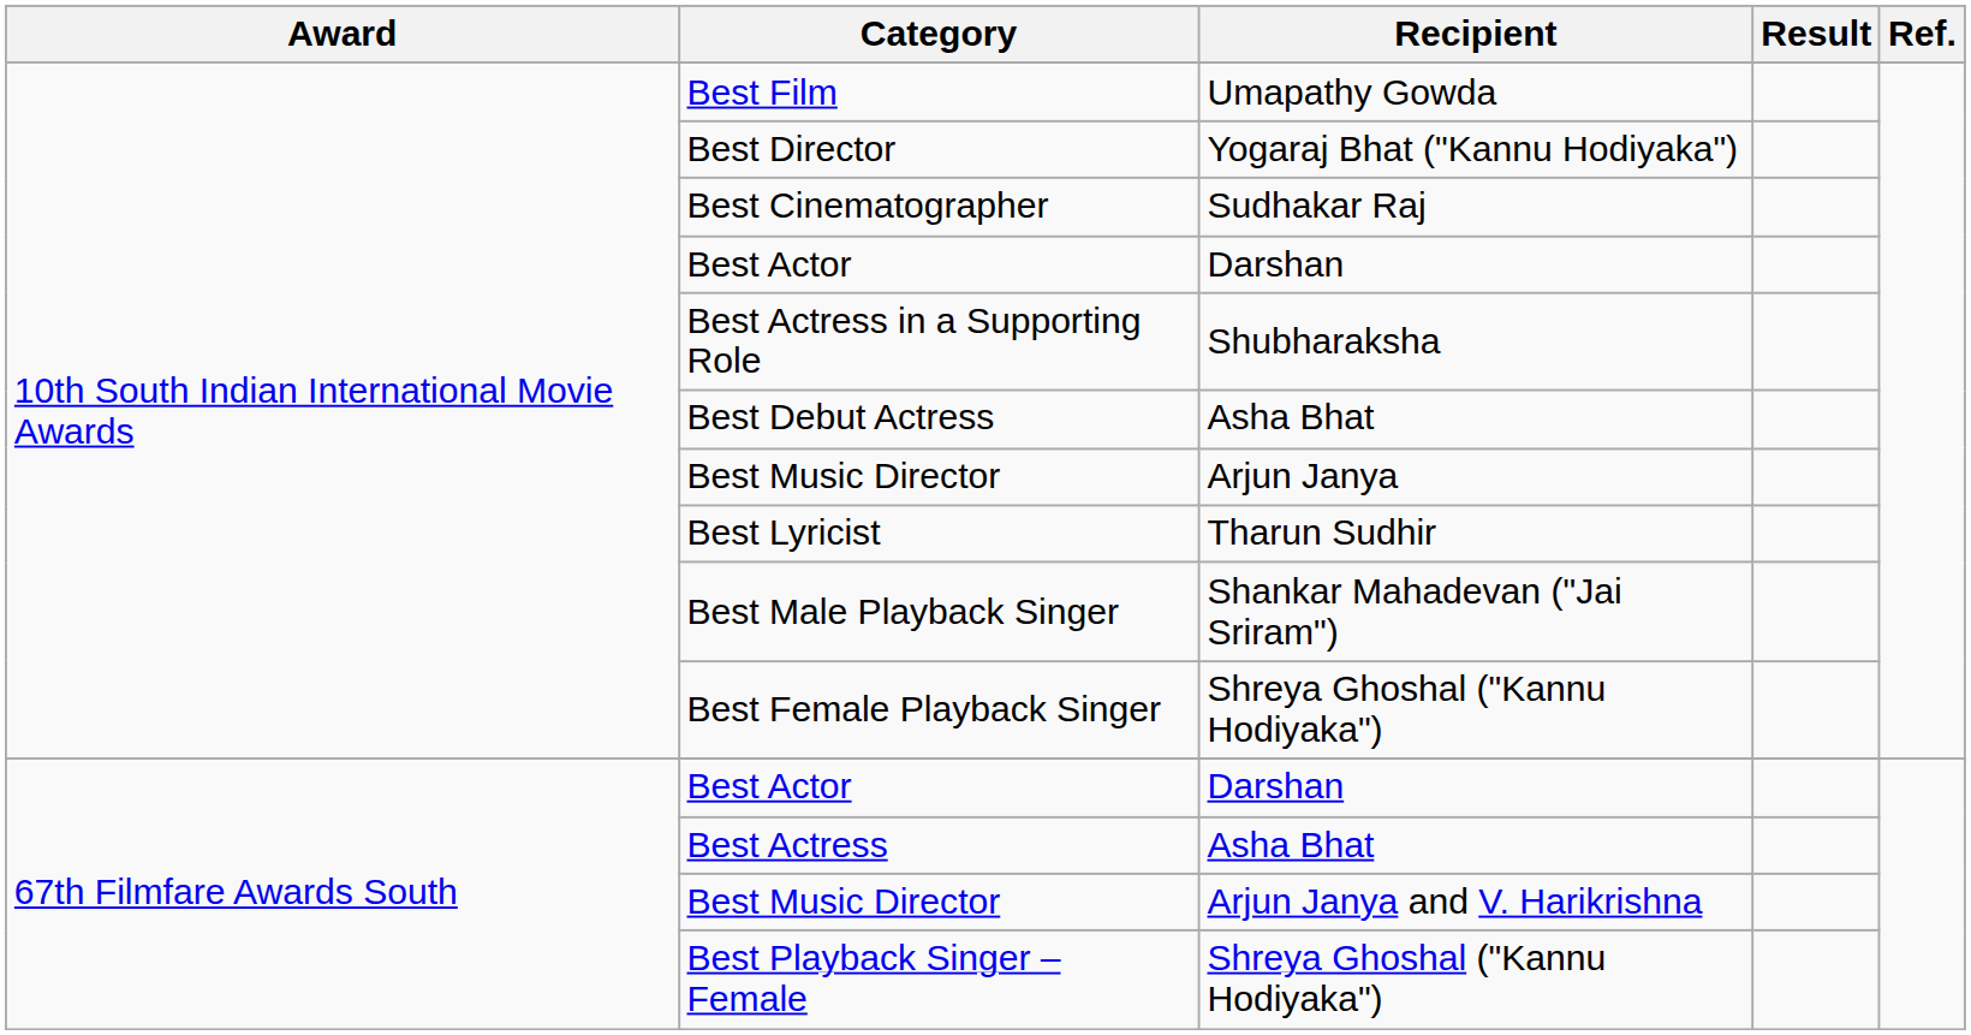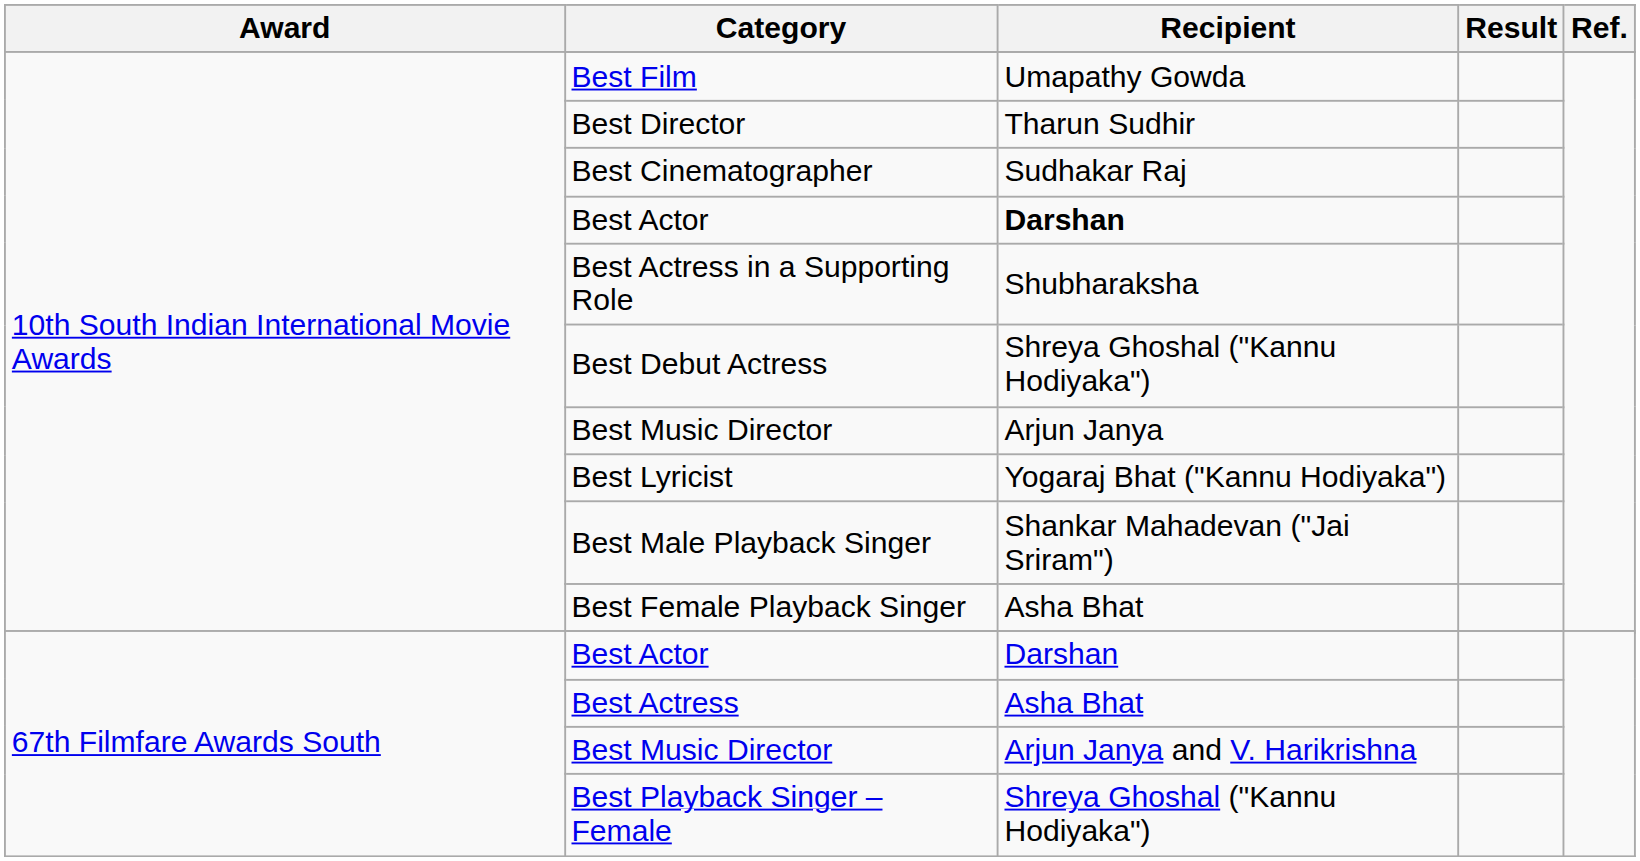Best Director | Recipient: Yogaraj Bhat ("Kannu Hodiyaka") -> Tharun Sudhir
10th South Indian International Movie Awards / Best Actor | Recipient: normal -> bold
Best Debut Actress | Recipient: Asha Bhat -> Shreya Ghoshal ("Kannu Hodiyaka")
Best Lyricist | Recipient: Tharun Sudhir -> Yogaraj Bhat ("Kannu Hodiyaka")
Best Female Playback Singer | Recipient: Shreya Ghoshal ("Kannu Hodiyaka") -> Asha Bhat
